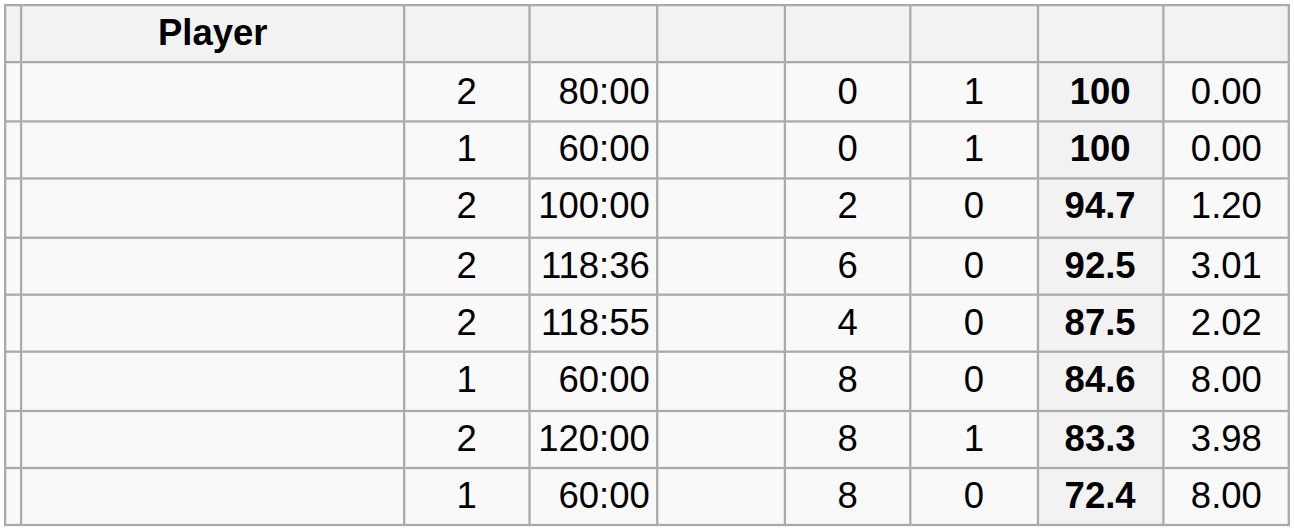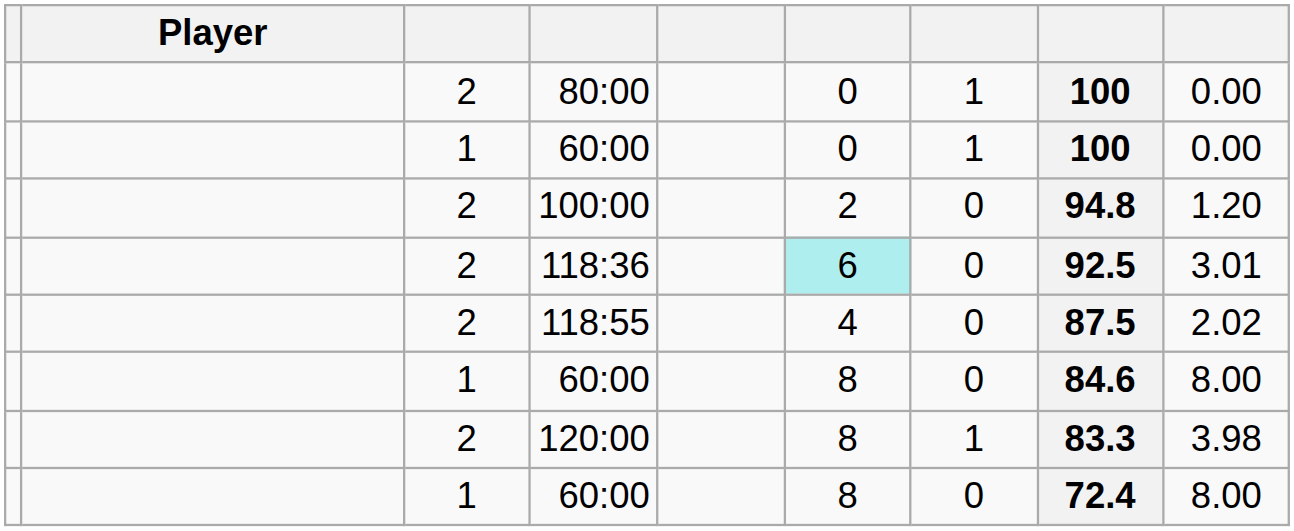100:00 | column 8: 94.7 -> 94.8
118:36 | column 6: no background -> paleturquoise background
